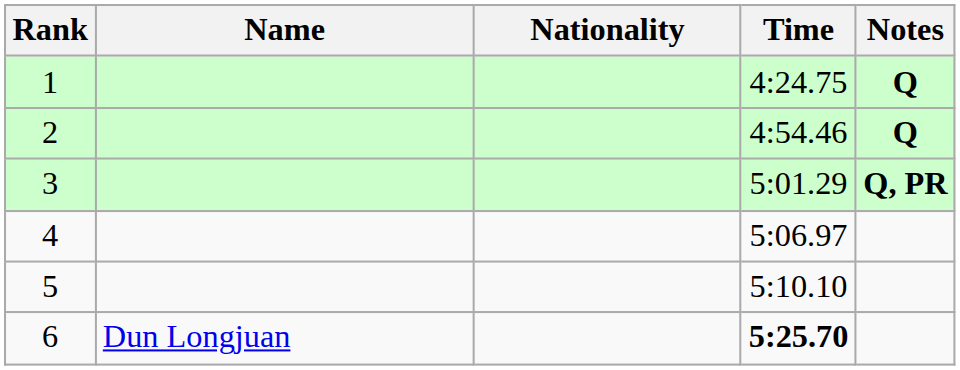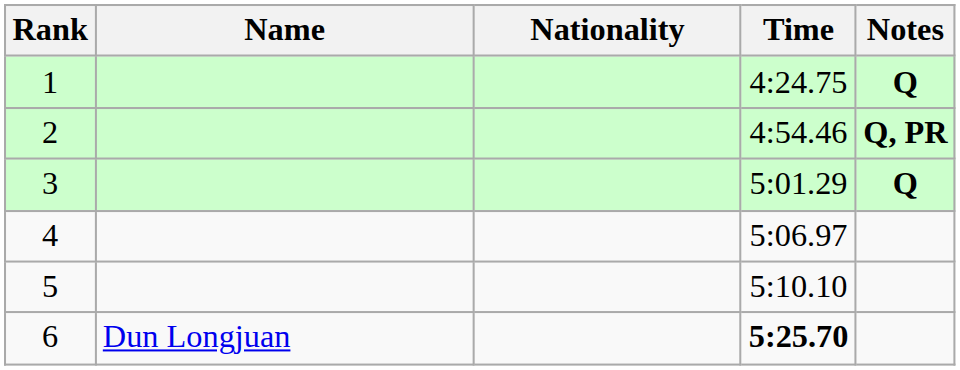2 | Notes: Q -> Q, PR
3 | Notes: Q, PR -> Q
